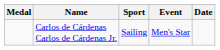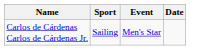- column: Medal
